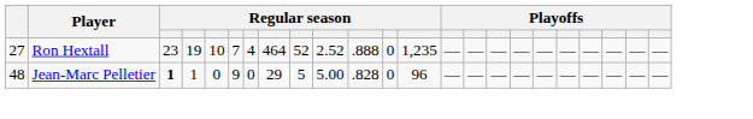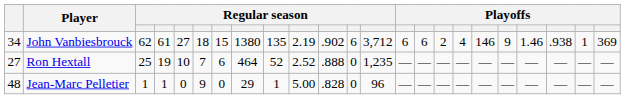+ row: 34 | John Vanbiesbrouck | 62 | 61 | 27 | 18 | 15 | 1380 | 135 | 2.19 | .902 | 6 | 3,712 | 6 | 6 | 2 | 4 | 146 | 9 | 1.46 | .938 | 1 | 369
Ron Hextall | column 3: 23 -> 25
Ron Hextall | column 7: 4 -> 6
Jean-Marc Pelletier | column 3: bold -> normal
Jean-Marc Pelletier | column 9: 5 -> 1
